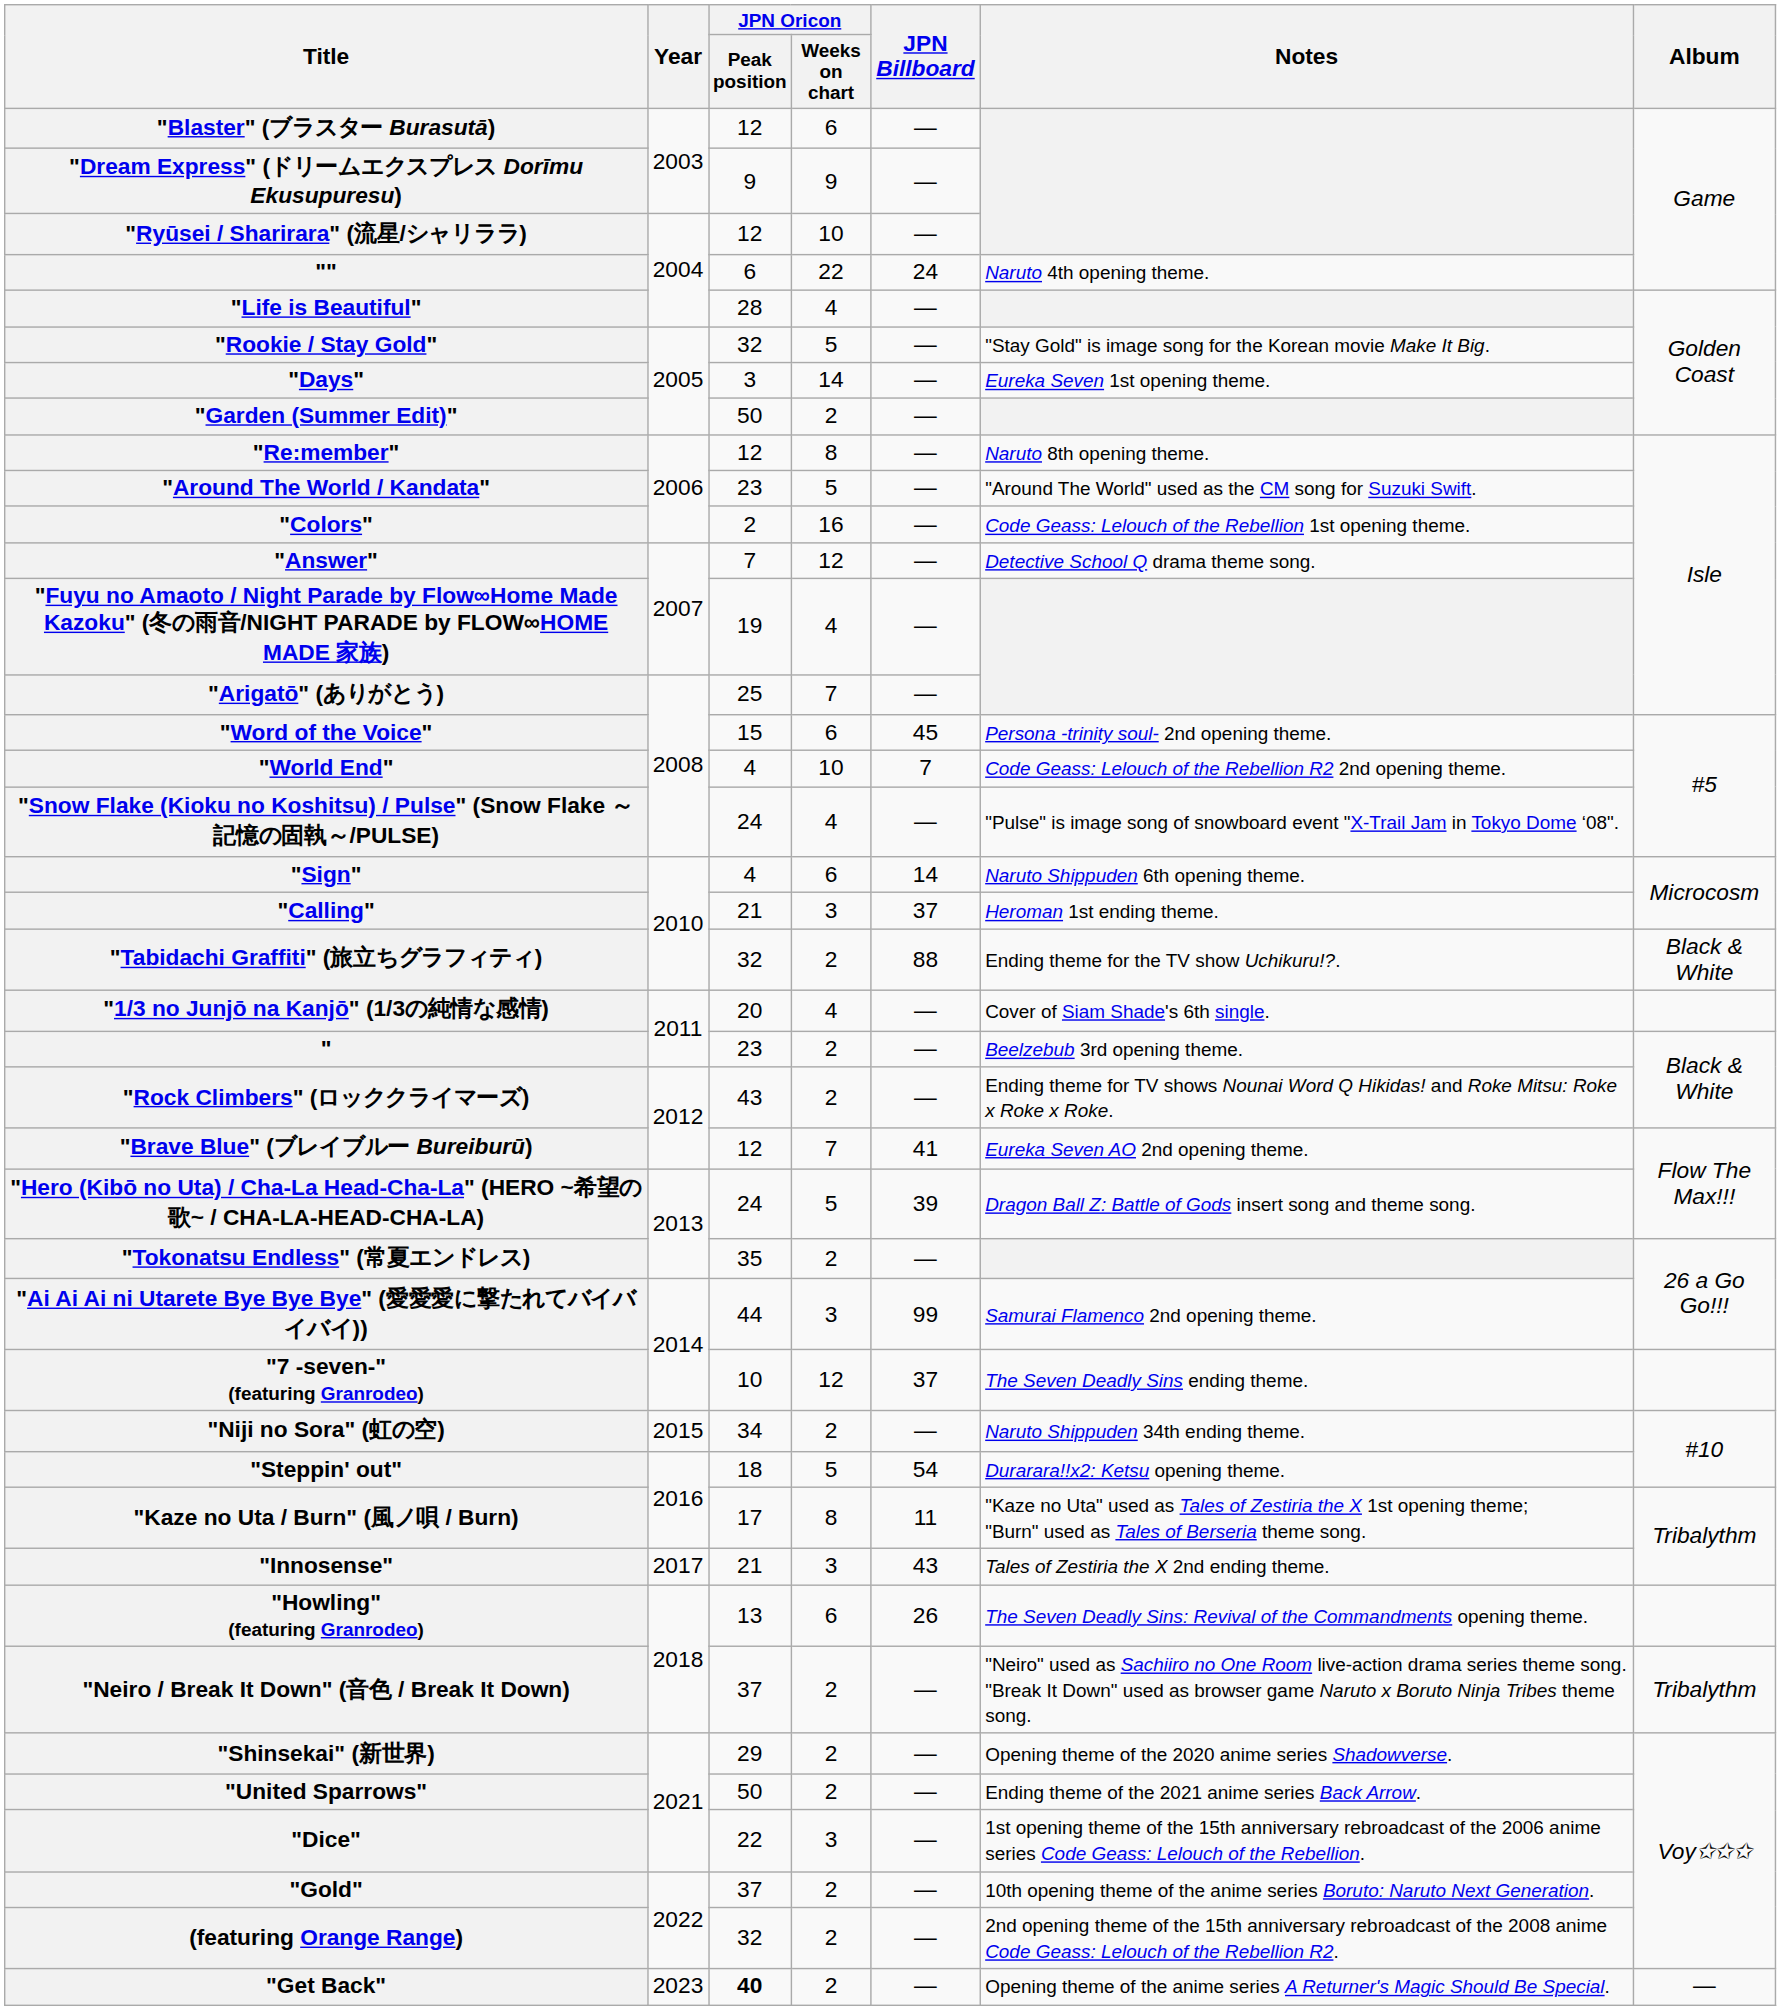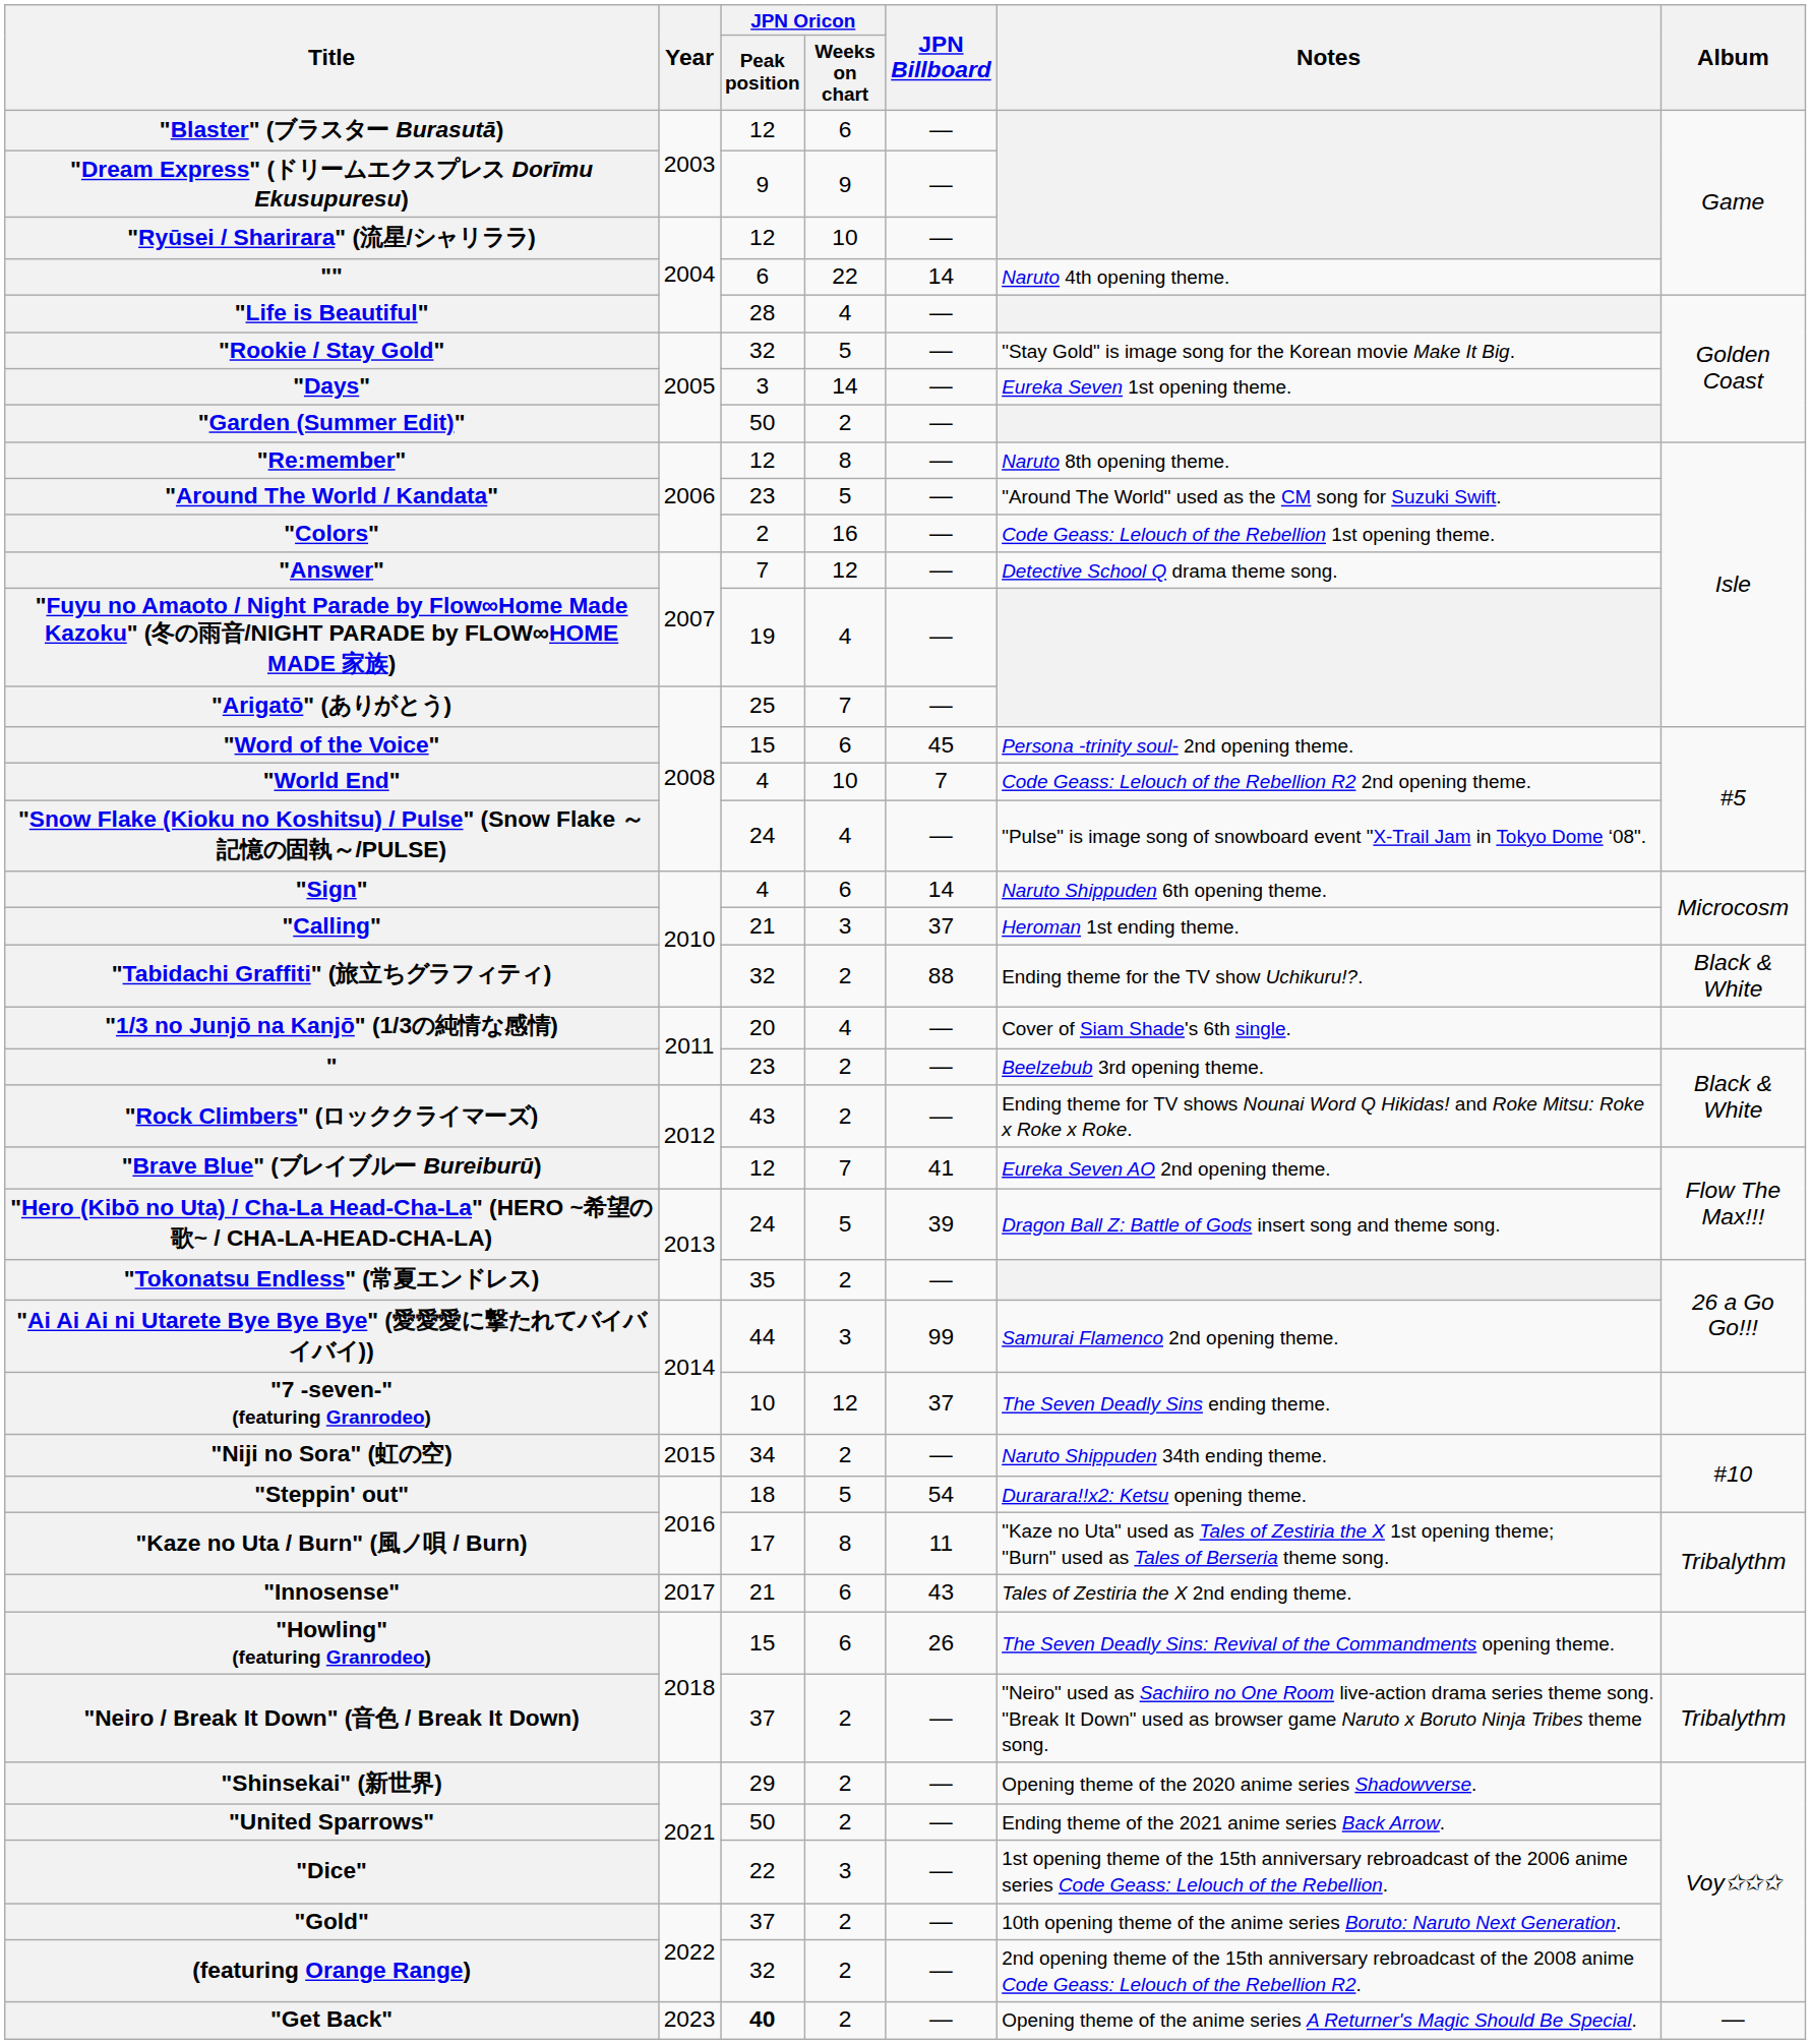"" | JPN Billboard: 24 -> 14
"Innosense" | JPN Oricon / Weeks on chart: 3 -> 6
"Howling" (featuring Granrodeo) | JPN Oricon / Peak position: 13 -> 15
